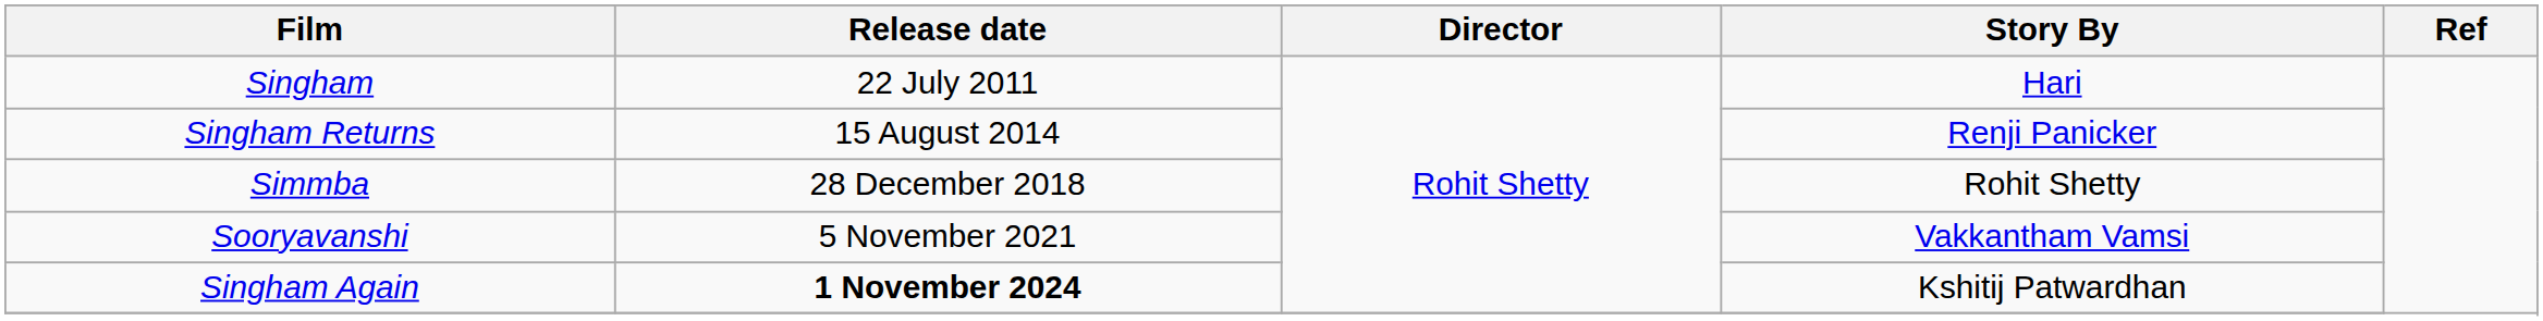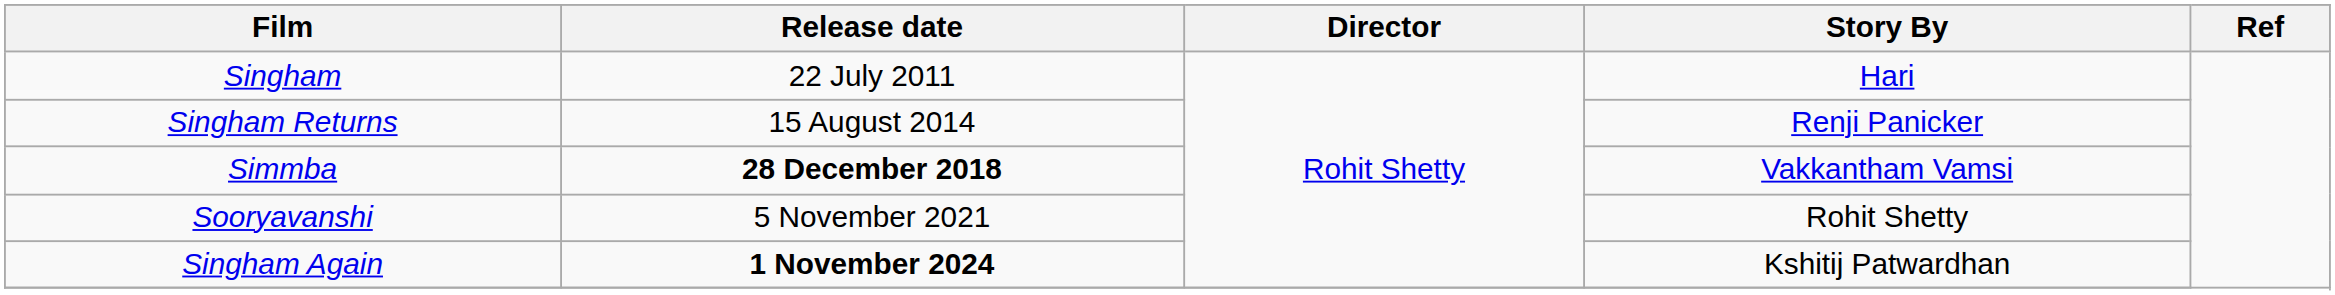Simmba | Release date: normal -> bold
Simmba | Story By: Rohit Shetty -> Vakkantham Vamsi
Sooryavanshi | Story By: Vakkantham Vamsi -> Rohit Shetty
